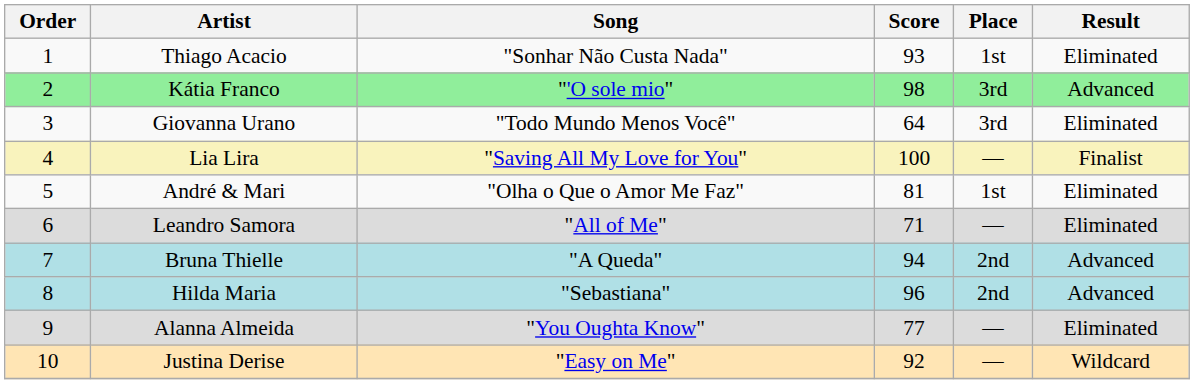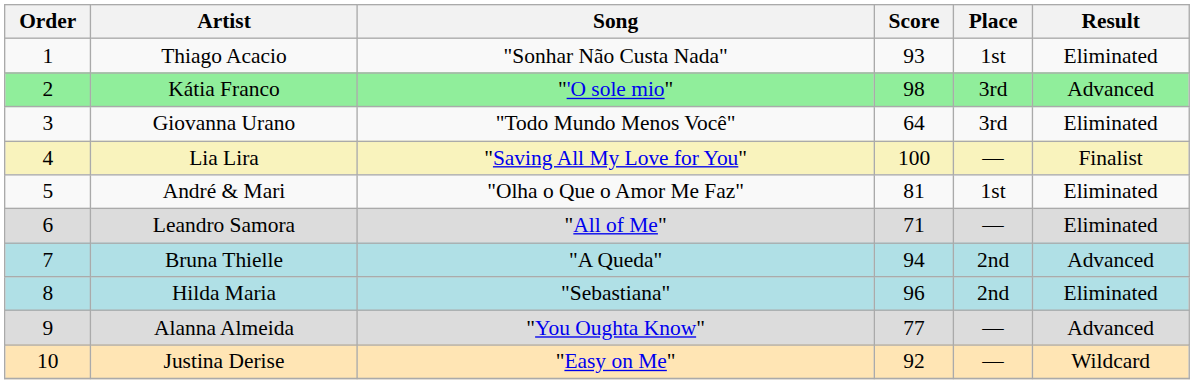Hilda Maria | Result: Advanced -> Eliminated
Alanna Almeida | Result: Eliminated -> Advanced
